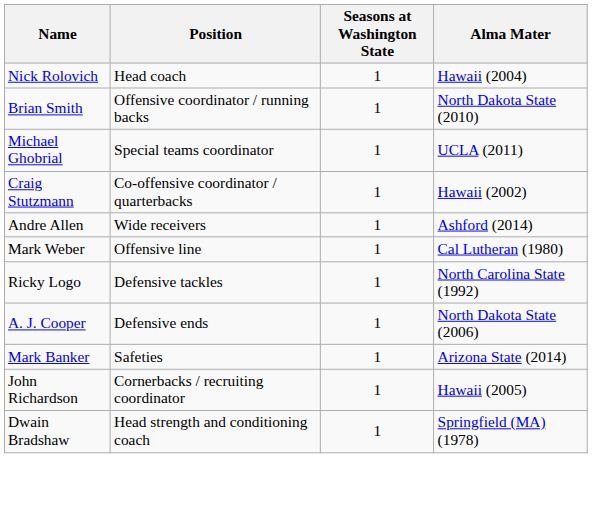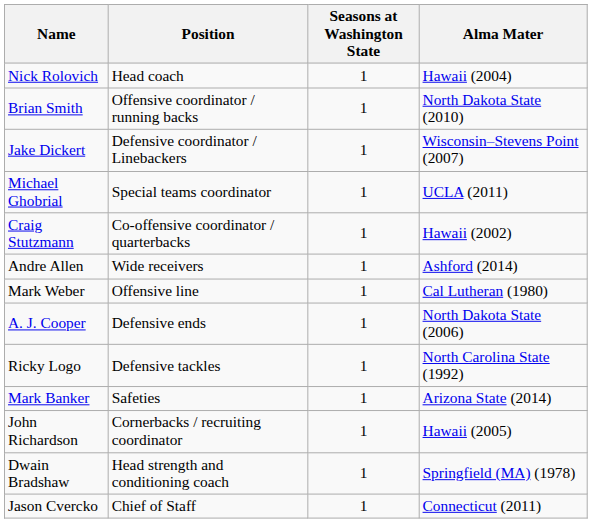+ row: Jake Dickert | Defensive coordinator / Linebackers | 1 | Wisconsin–Stevens Point (2007)
rows swapped: A. J. Cooper <-> Ricky Logo
+ row: Jason Cvercko | Chief of Staff | 1 | Connecticut (2011)
